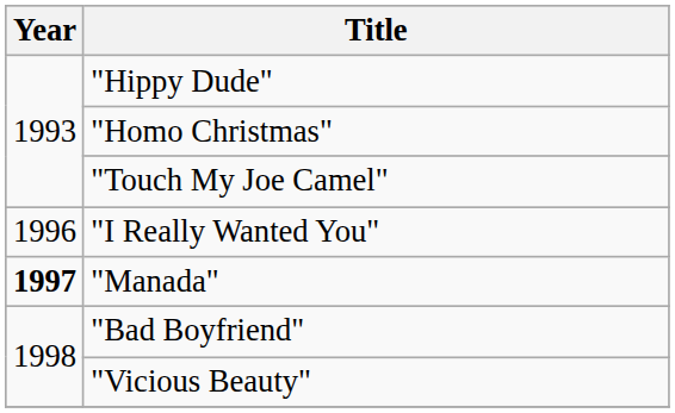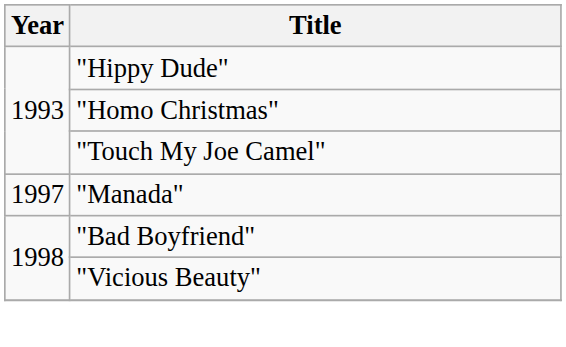- row: 1996 | "I Really Wanted You"
"Manada" | Year: bold -> normal
